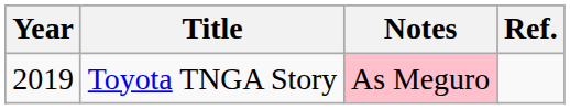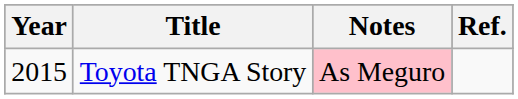Toyota TNGA Story | Year: 2019 -> 2015
